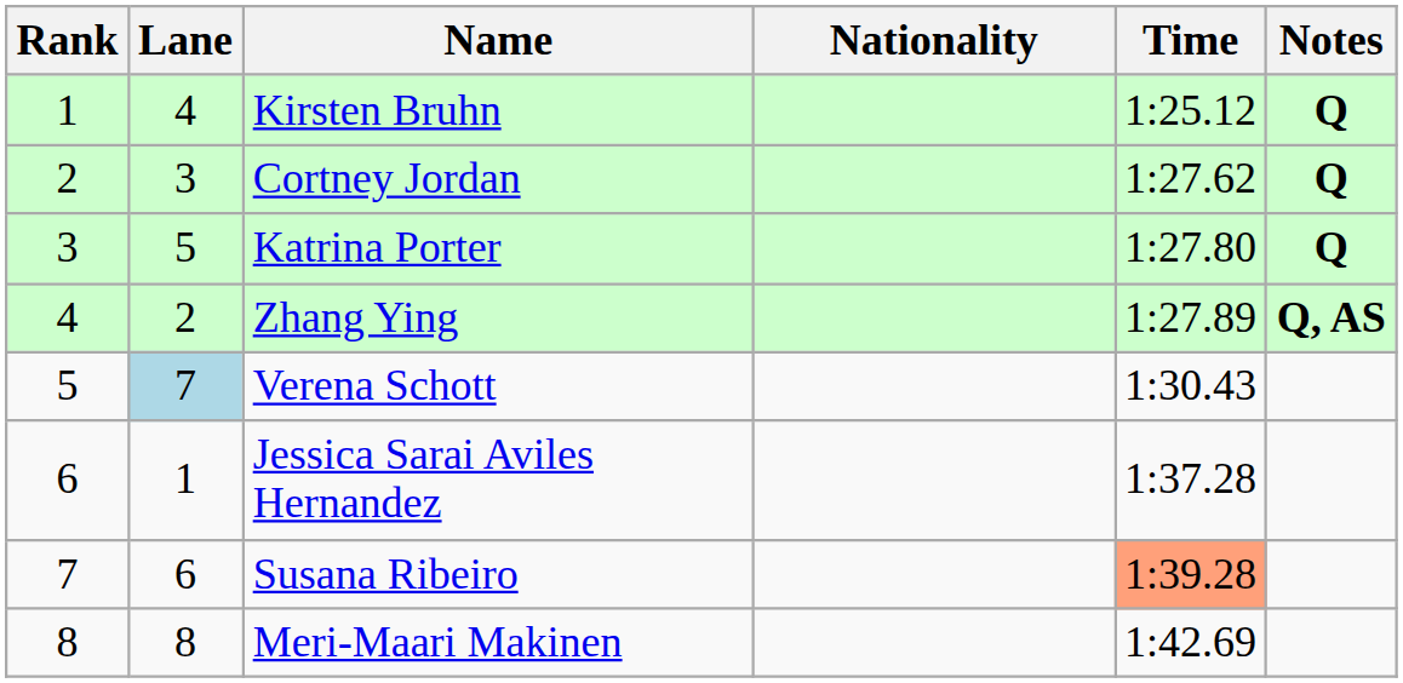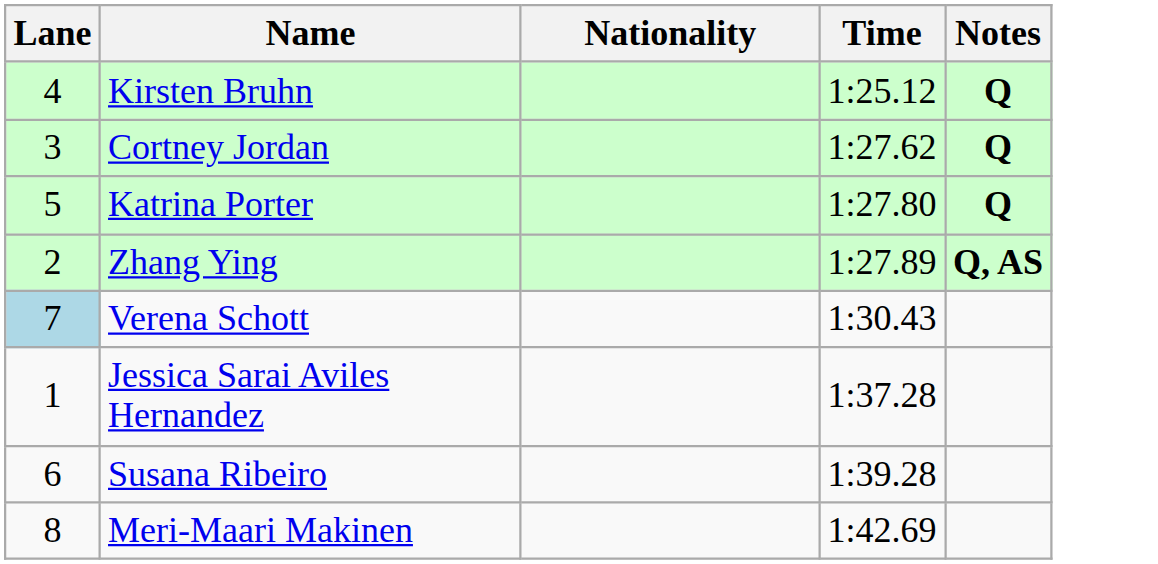- column: Rank | 1 | 2 | 3 | 4 | 5 | 6 | 7 | 8
Susana Ribeiro | Time: lightsalmon background -> no background
